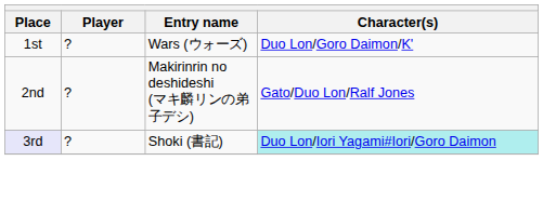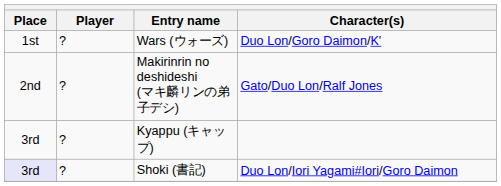+ row: 3rd | ? | Kyappu (キャップ)
Shoki (書記) | Character(s): paleturquoise background -> no background
